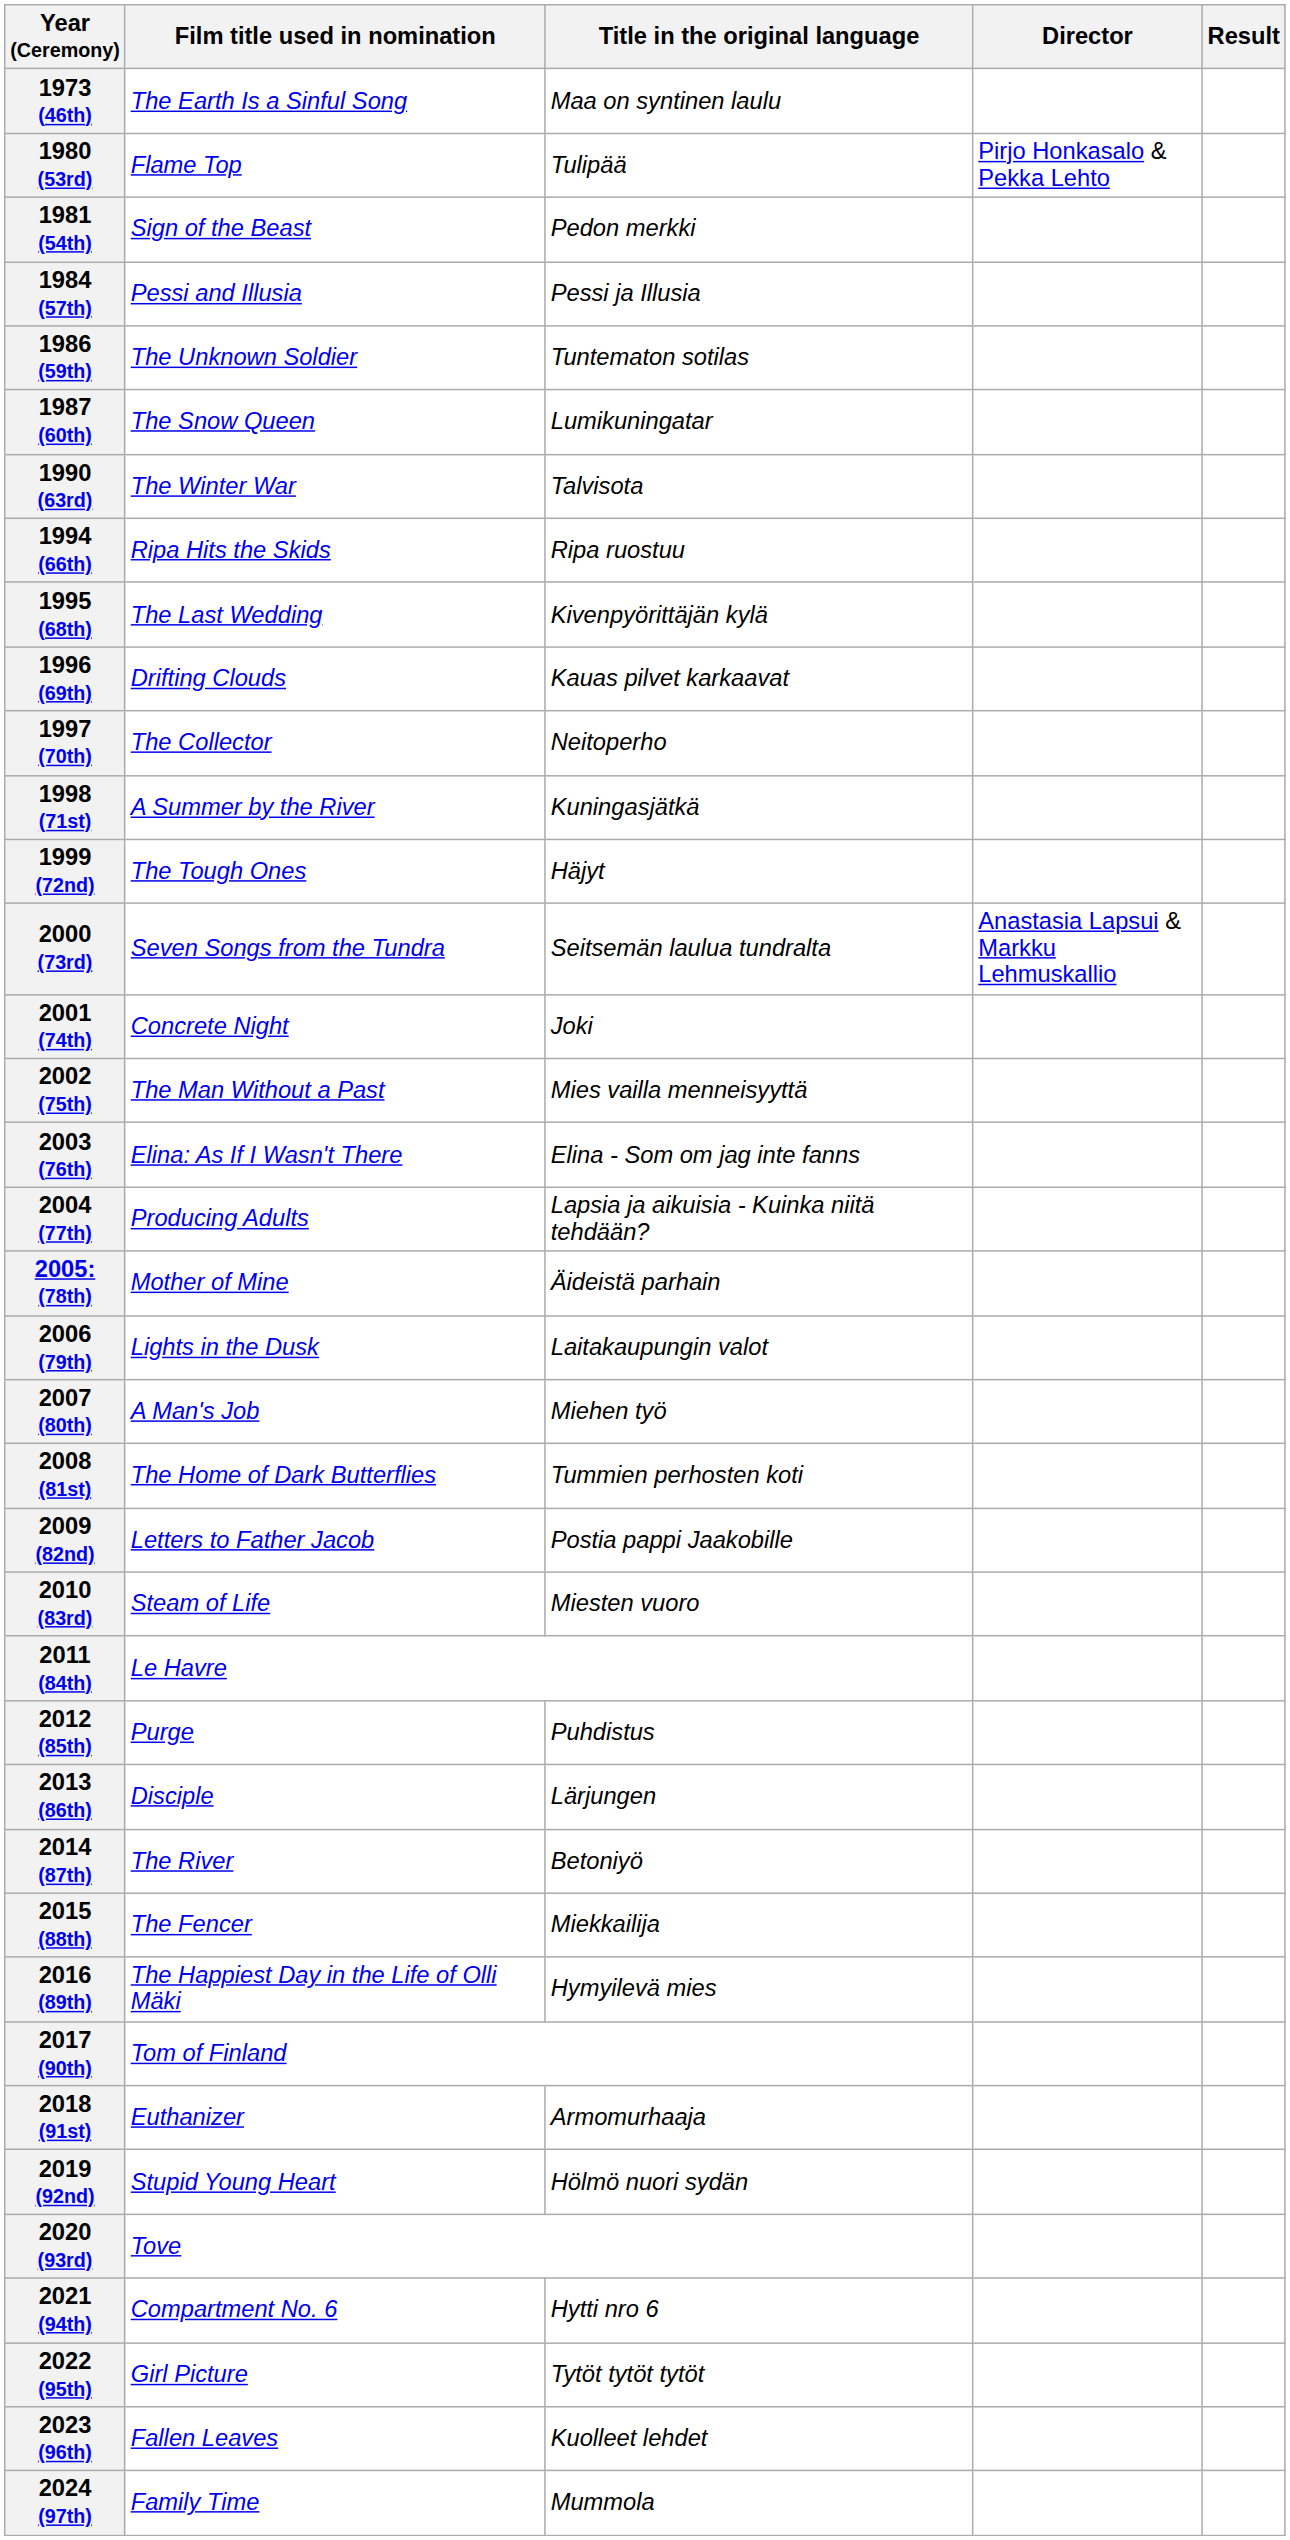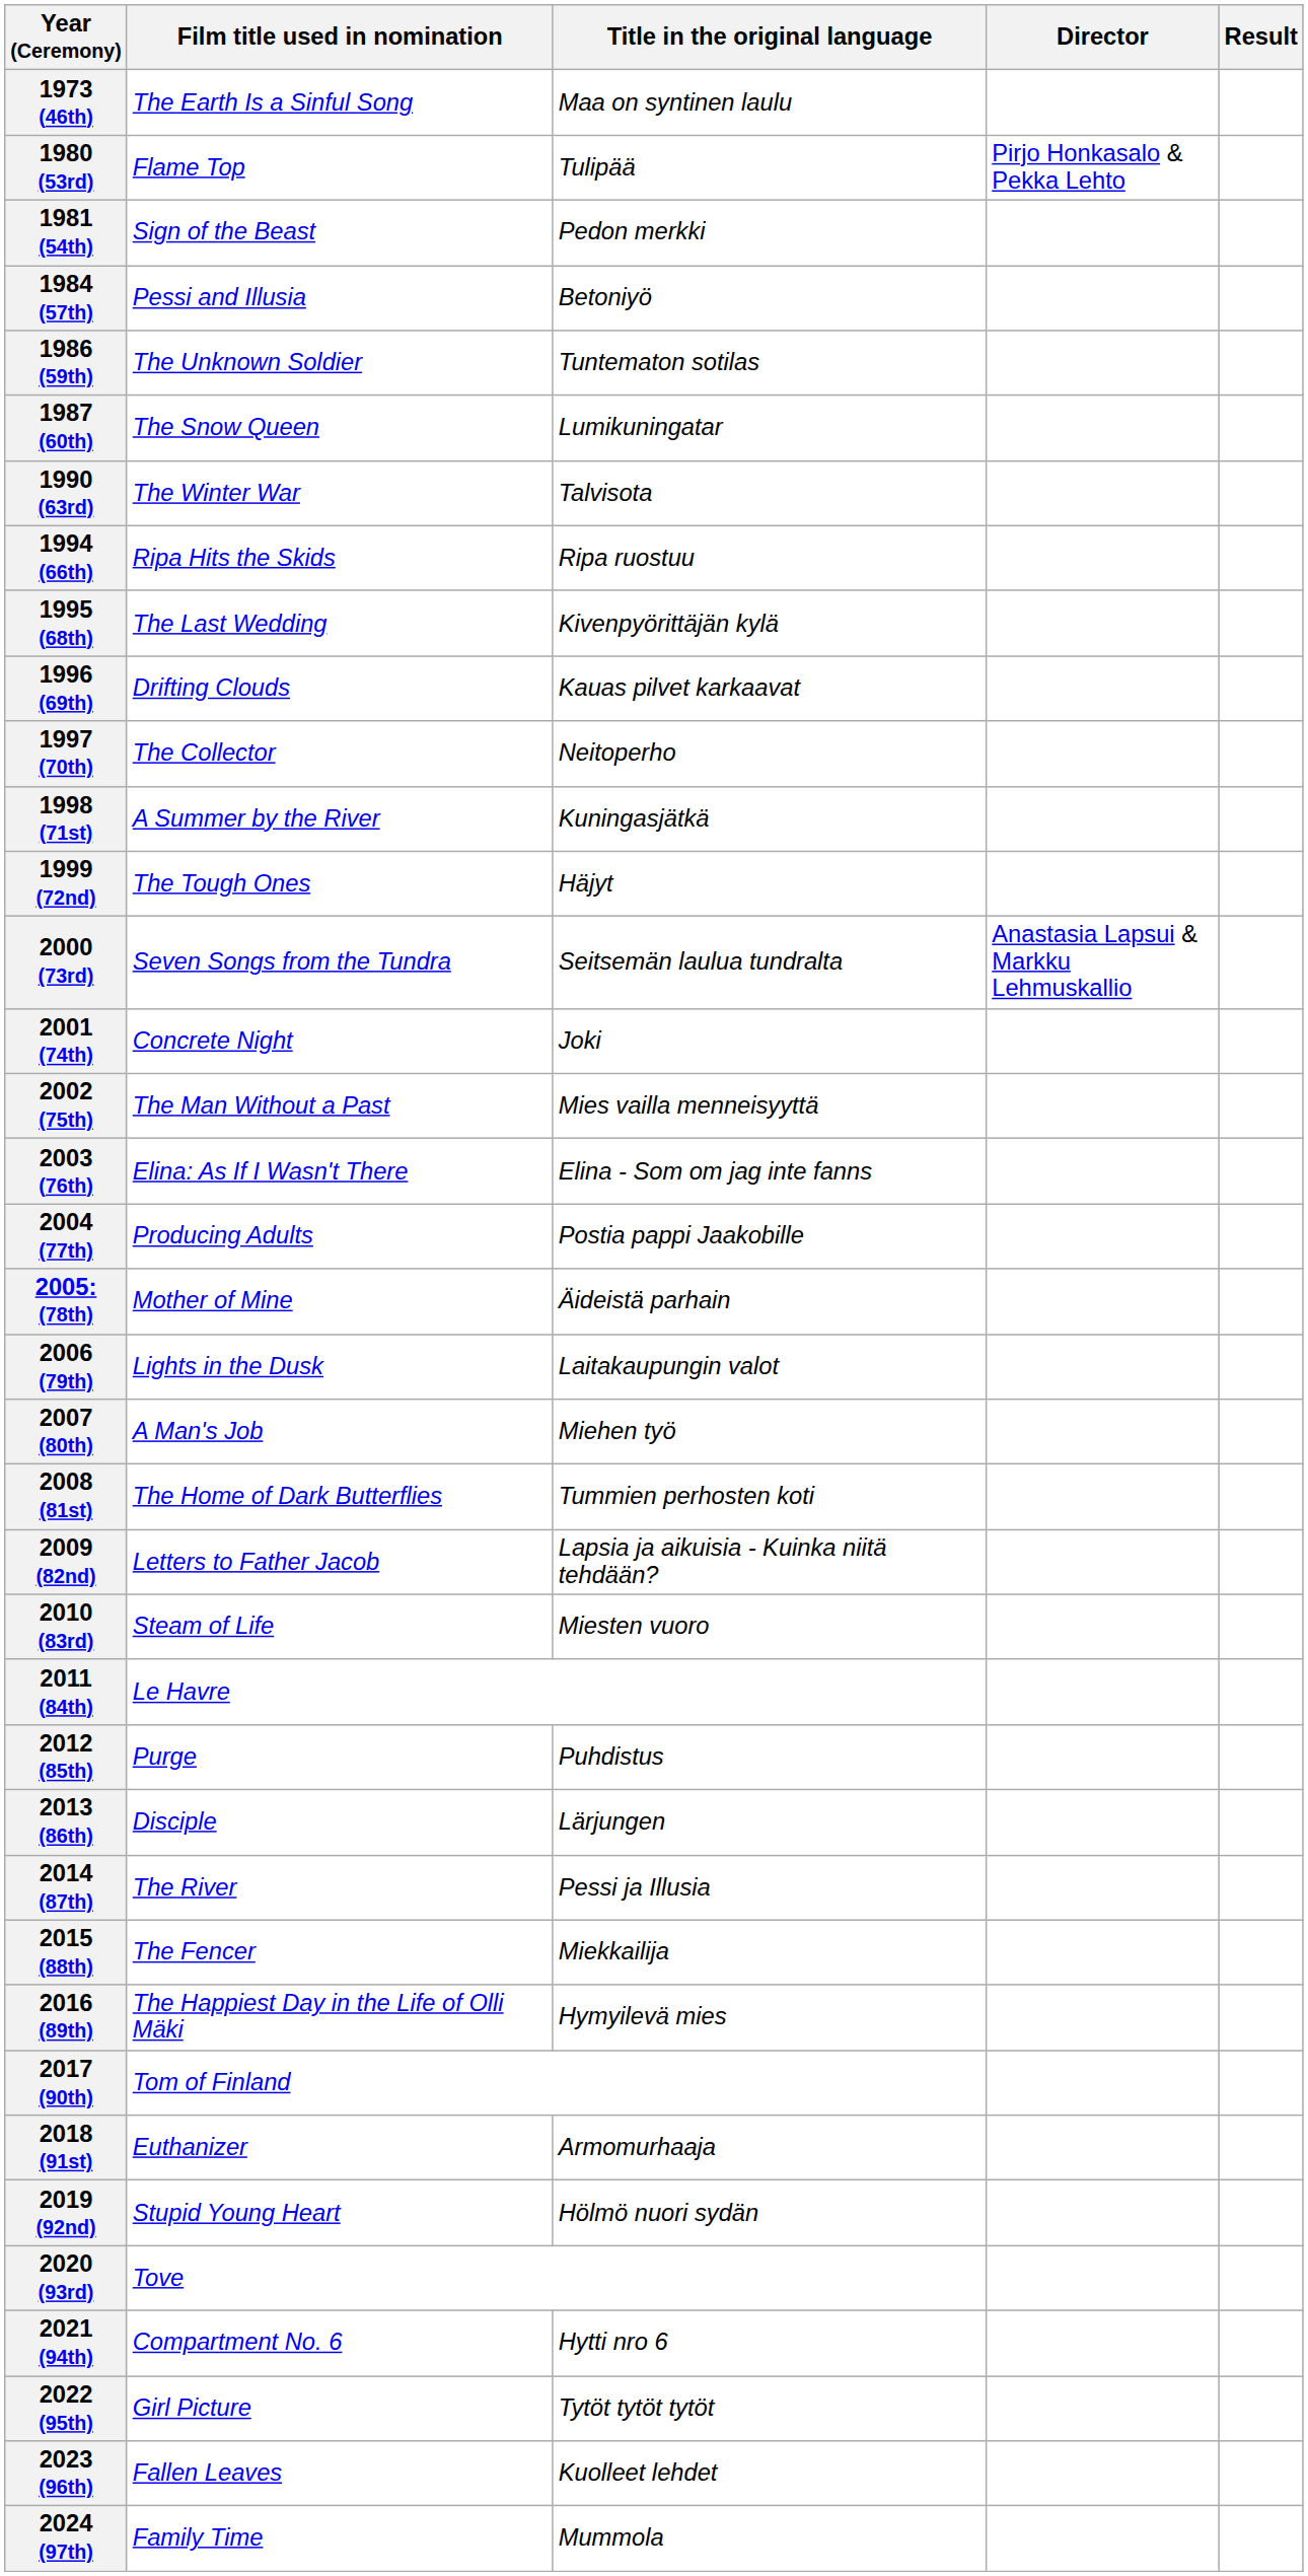1984 (57th) | Title in the original language: Pessi ja Illusia -> Betoniyö
2004 (77th) | Title in the original language: Lapsia ja aikuisia - Kuinka niitä tehdään? -> Postia pappi Jaakobille
2009 (82nd) | Title in the original language: Postia pappi Jaakobille -> Lapsia ja aikuisia - Kuinka niitä tehdään?
2014 (87th) | Title in the original language: Betoniyö -> Pessi ja Illusia
